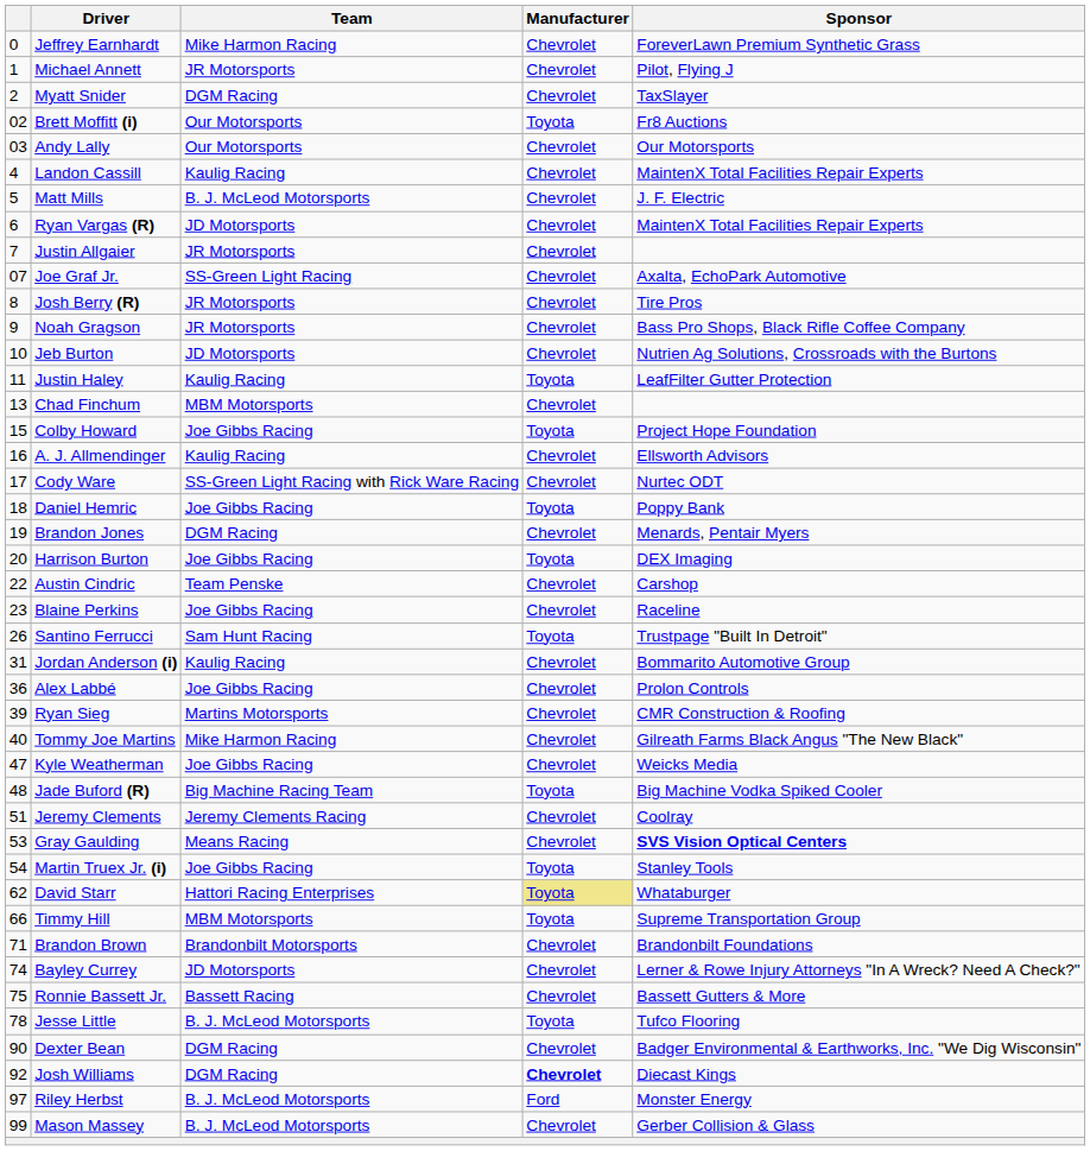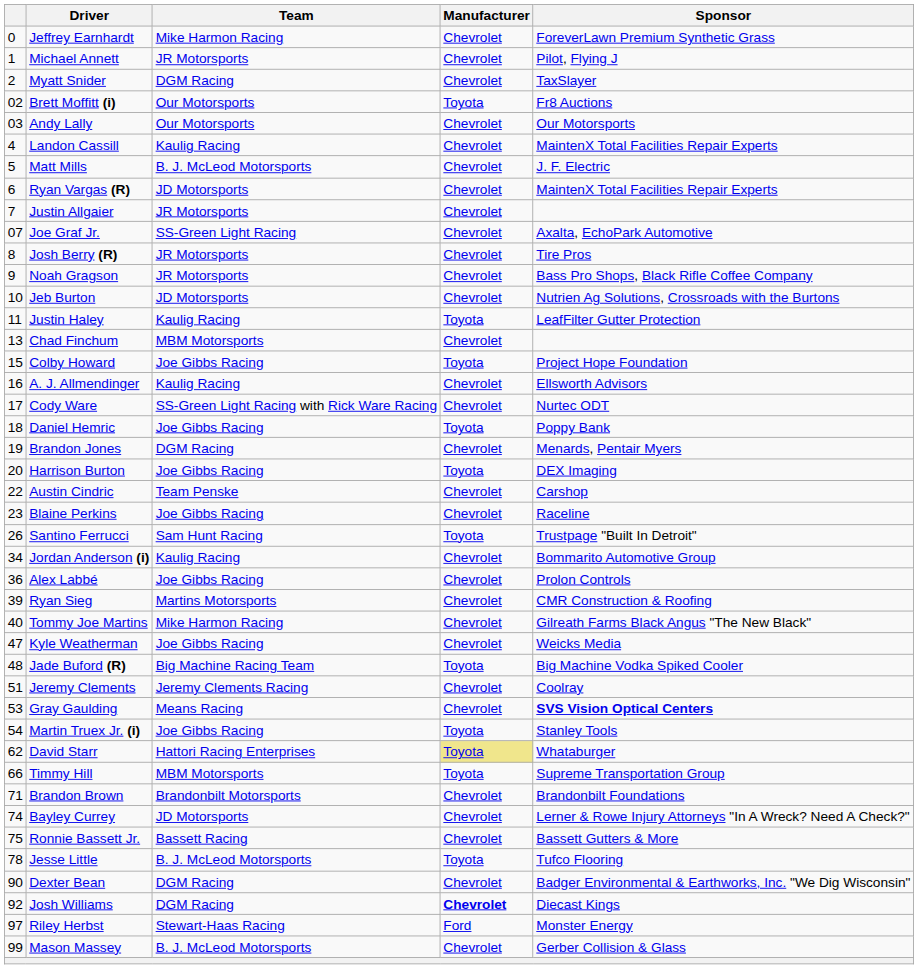Jordan Anderson (i) | column 1: 31 -> 34
Riley Herbst | Team: B. J. McLeod Motorsports -> Stewart-Haas Racing
